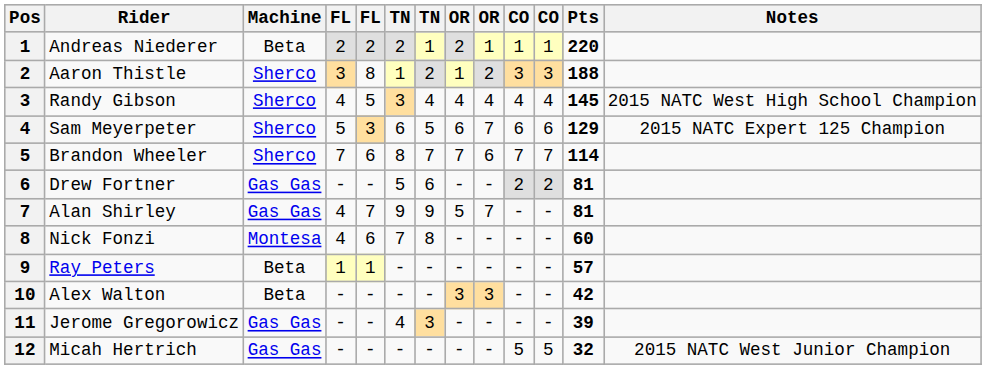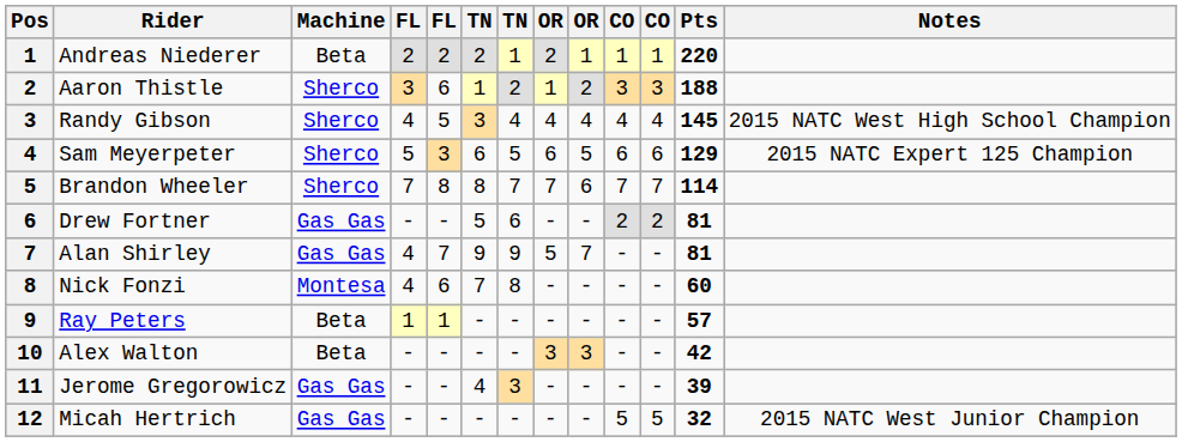Aaron Thistle | column 5: 8 -> 6
Sam Meyerpeter | column 9: 7 -> 5
Brandon Wheeler | column 5: 6 -> 8
